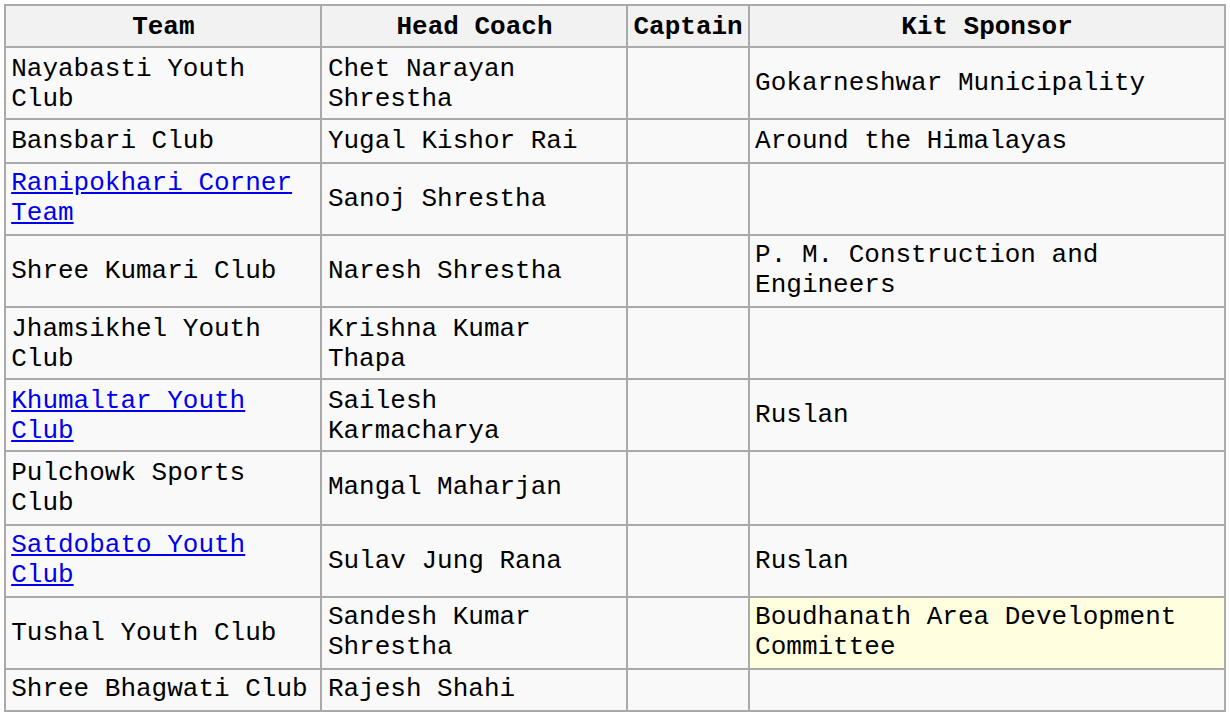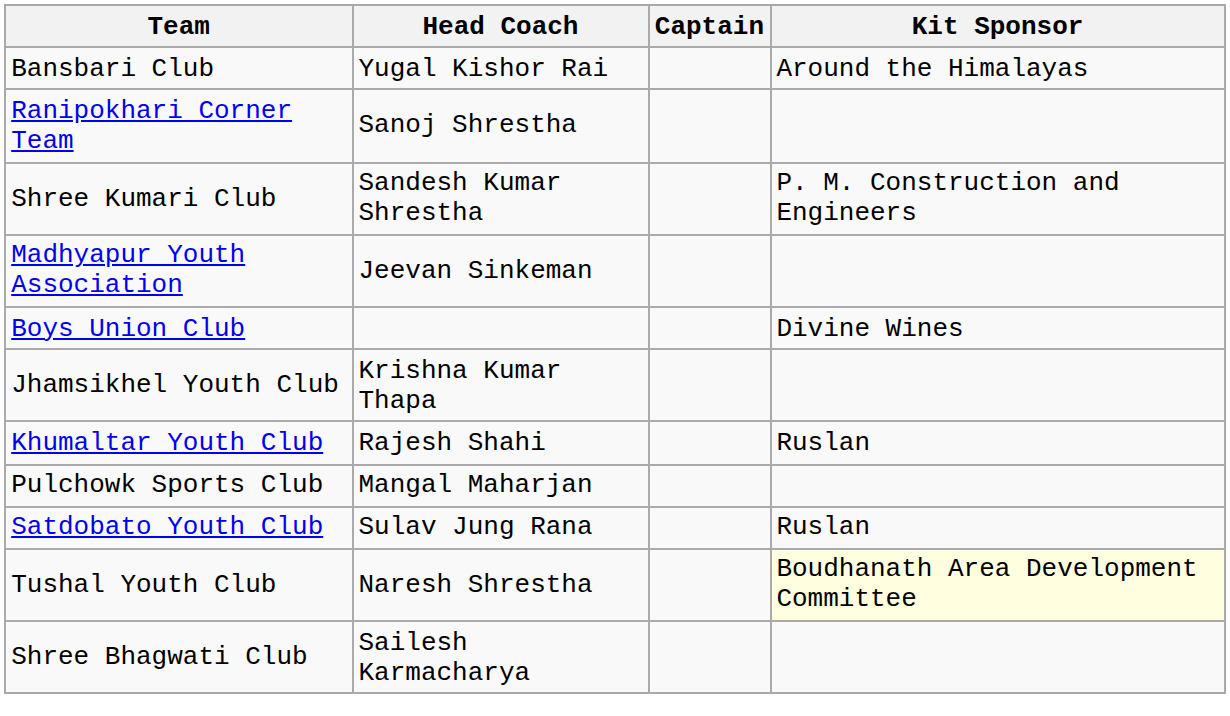- row: Nayabasti Youth Club | Chet Narayan Shrestha | Gokarneshwar Municipality
Shree Kumari Club | Head Coach: Naresh Shrestha -> Sandesh Kumar Shrestha
+ row: Madhyapur Youth Association | Jeevan Sinkeman
+ row: Boys Union Club | Divine Wines
Khumaltar Youth Club | Head Coach: Sailesh Karmacharya -> Rajesh Shahi
Tushal Youth Club | Head Coach: Sandesh Kumar Shrestha -> Naresh Shrestha
Shree Bhagwati Club | Head Coach: Rajesh Shahi -> Sailesh Karmacharya
